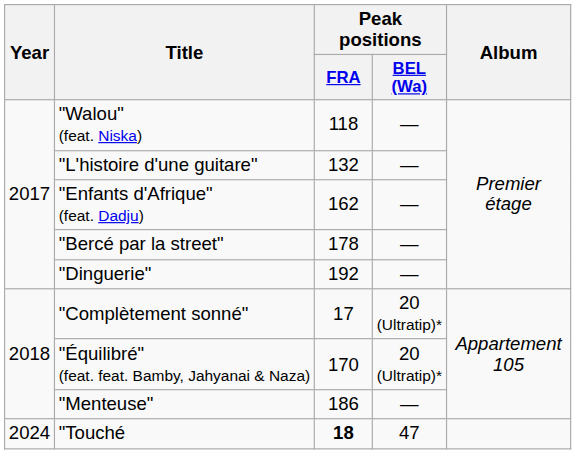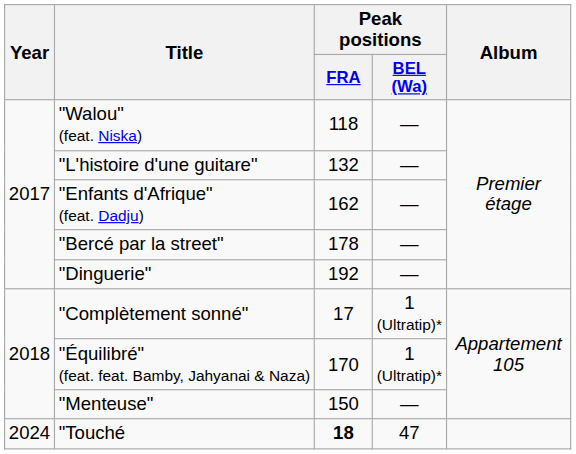"Complètement sonné" | Peak positions / BEL (Wa): 20 (Ultratip)* -> 1 (Ultratip)*
"Équilibré" (feat. feat. Bamby, Jahyanai & Naza) | Peak positions / BEL (Wa): 20 (Ultratip)* -> 1 (Ultratip)*
"Menteuse" | Peak positions / FRA: 186 -> 150
